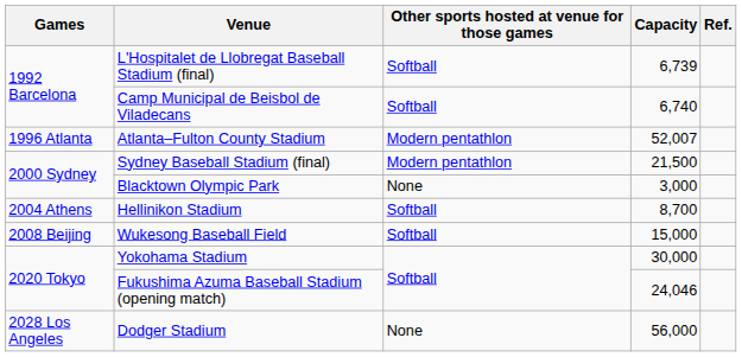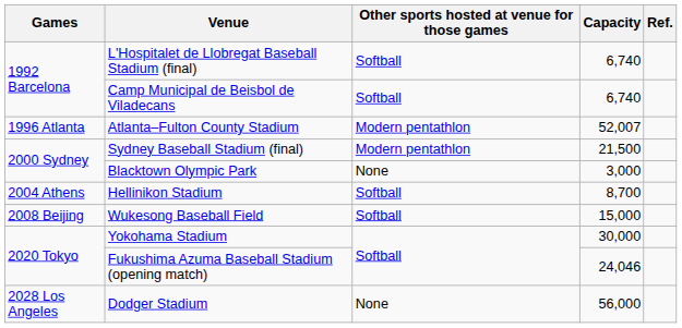L'Hospitalet de Llobregat Baseball Stadium (final) | Capacity: 6,739 -> 6,740
